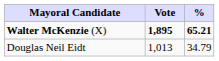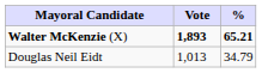Walter McKenzie (X) | Vote: 1,895 -> 1,893
